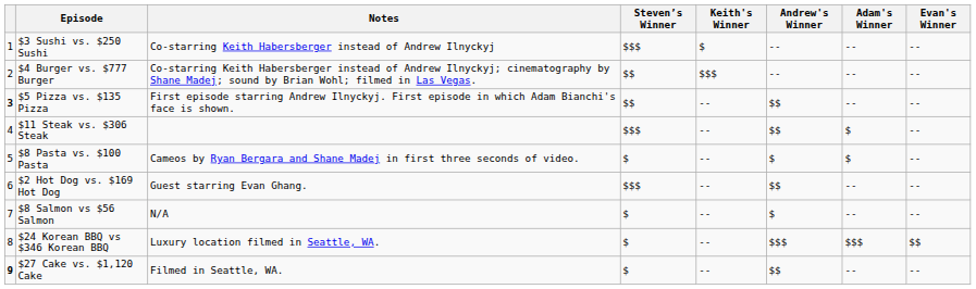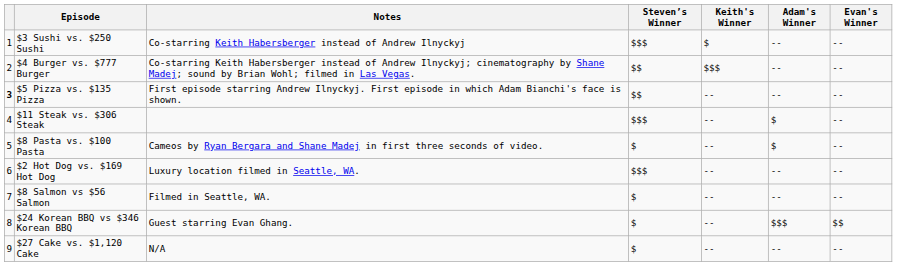- column: Andrew's Winner | -- | -- | $$ | $$ | $ | $$ | $ | $$$ | $$
$2 Hot Dog vs. $169 Hot Dog | Notes: Guest starring Evan Ghang. -> Luxury location filmed in Seattle, WA.
$8 Salmon vs $56 Salmon | Notes: N/A -> Filmed in Seattle, WA.
$24 Korean BBQ vs $346 Korean BBQ | Notes: Luxury location filmed in Seattle, WA. -> Guest starring Evan Ghang.
$27 Cake vs. $1,120 Cake | column 1: bold -> normal
$27 Cake vs. $1,120 Cake | Notes: Filmed in Seattle, WA. -> N/A
